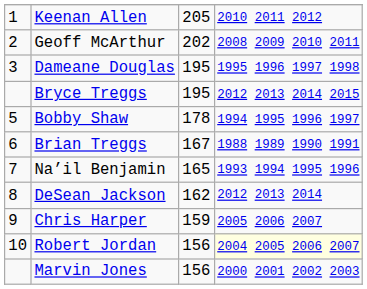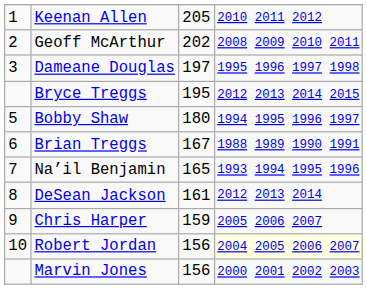Dameane Douglas | column 3: 195 -> 197
Bobby Shaw | column 3: 178 -> 180
DeSean Jackson | column 3: 162 -> 161
